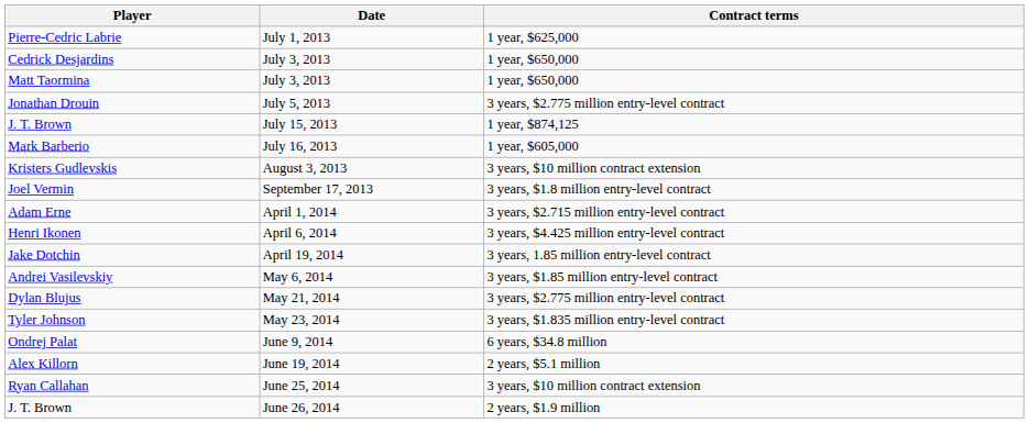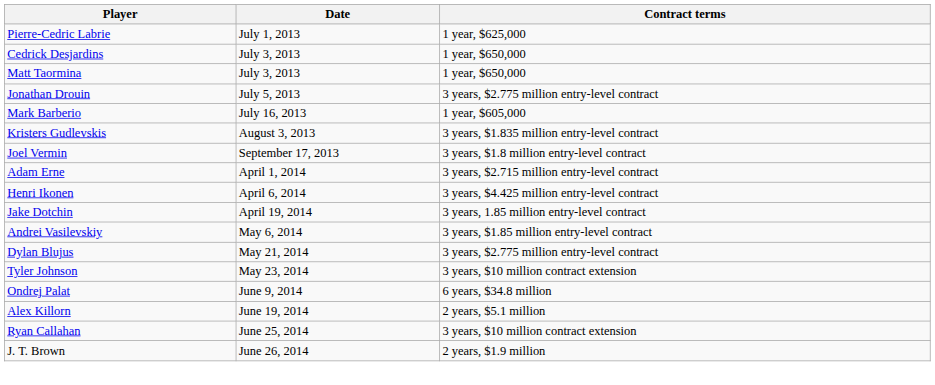- row: J. T. Brown | July 15, 2013 | 1 year, $874,125
Kristers Gudlevskis | Contract terms: 3 years, $10 million contract extension -> 3 years, $1.835 million entry-level contract
Tyler Johnson | Contract terms: 3 years, $1.835 million entry-level contract -> 3 years, $10 million contract extension
